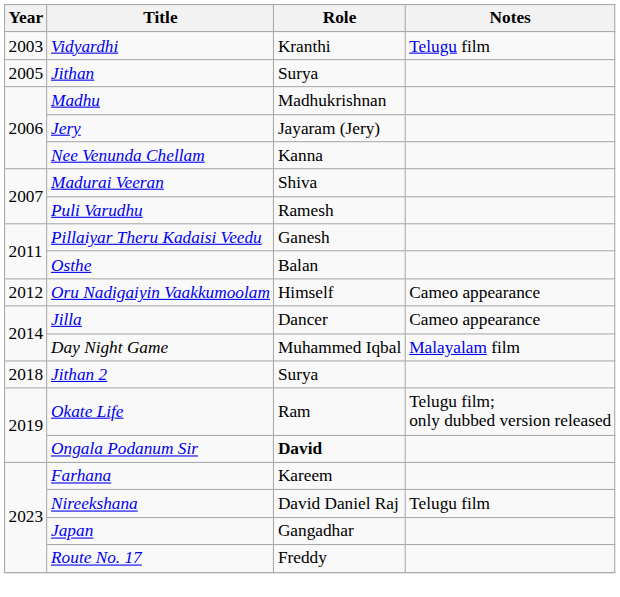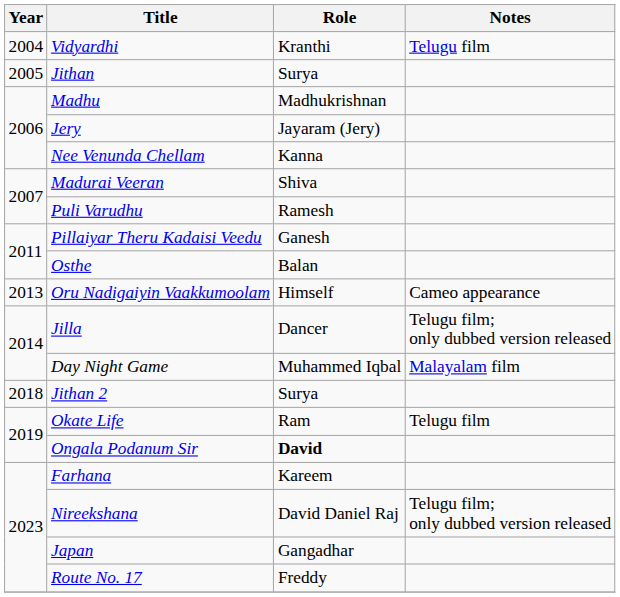Vidyardhi | Year: 2003 -> 2004
Oru Nadigaiyin Vaakkumoolam | Year: 2012 -> 2013
Jilla | Notes: Cameo appearance -> Telugu film; only dubbed version released
Okate Life | Notes: Telugu film; only dubbed version released -> Telugu film
Nireekshana | Notes: Telugu film -> Telugu film; only dubbed version released
